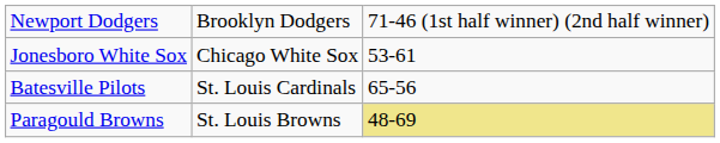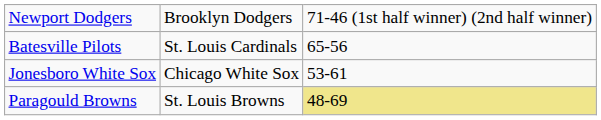rows swapped: Batesville Pilots <-> Jonesboro White Sox
